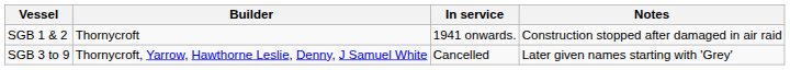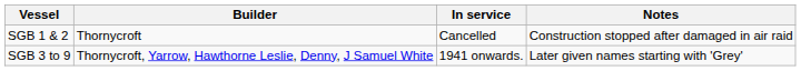SGB 1 & 2 | In service: 1941 onwards. -> Cancelled
SGB 3 to 9 | In service: Cancelled -> 1941 onwards.
